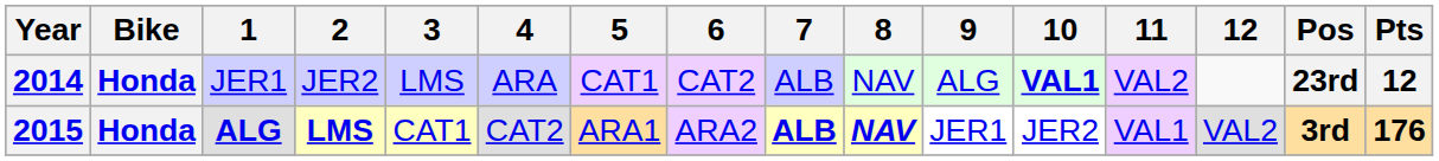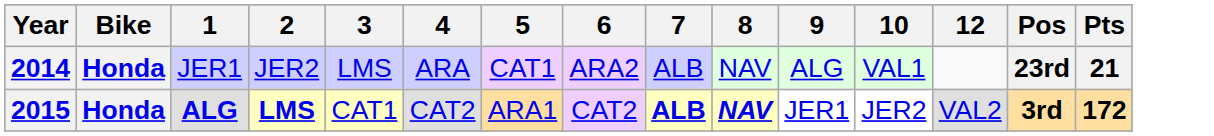- column: 11 | VAL2 | VAL1
2014 | 6: CAT2 -> ARA2
2014 | 10: bold -> normal
2014 | Pts: 12 -> 21
2015 | 6: ARA2 -> CAT2
2015 | Pts: 176 -> 172
